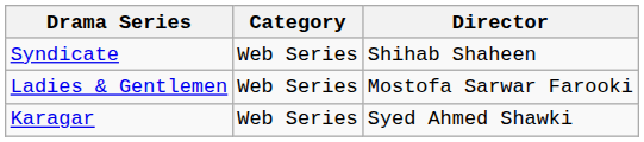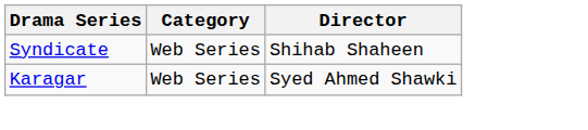- row: Ladies & Gentlemen | Web Series | Mostofa Sarwar Farooki
